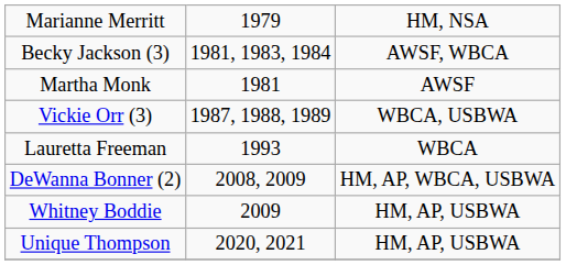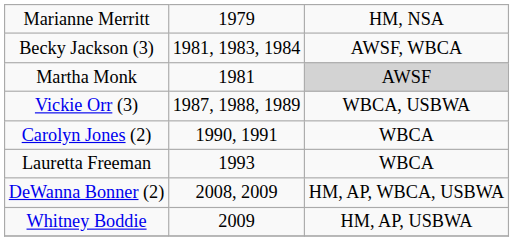Martha Monk | column 3: no background -> lightgrey background
+ row: Carolyn Jones (2) | 1990, 1991 | WBCA
- row: Unique Thompson | 2020, 2021 | HM, AP, USBWA
